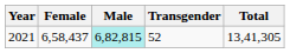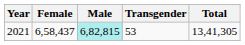2021 | Transgender: 52 -> 53
